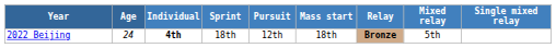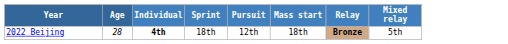- column: Single mixed relay
2022 Beijing | Age: 24 -> 28
